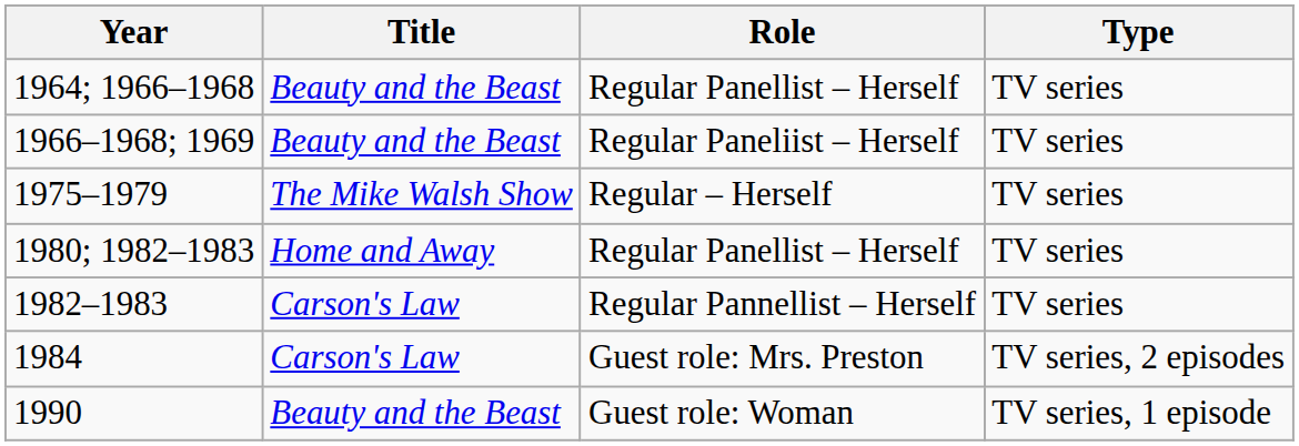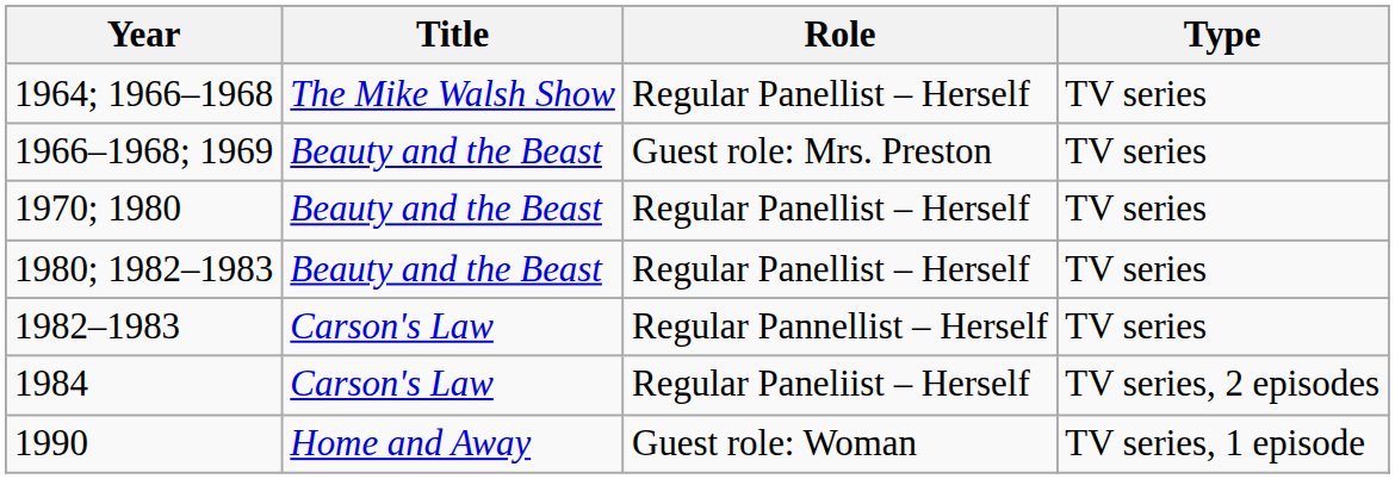1964; 1966–1968 | Title: Beauty and the Beast -> The Mike Walsh Show
1966–1968; 1969 | Role: Regular Paneliist – Herself -> Guest role: Mrs. Preston
+ row: 1970; 1980 | Beauty and the Beast | Regular Panellist – Herself | TV series
- row: 1975–1979 | The Mike Walsh Show | Regular – Herself | TV series
1980; 1982–1983 | Title: Home and Away -> Beauty and the Beast
1984 | Role: Guest role: Mrs. Preston -> Regular Paneliist – Herself
1990 | Title: Beauty and the Beast -> Home and Away
